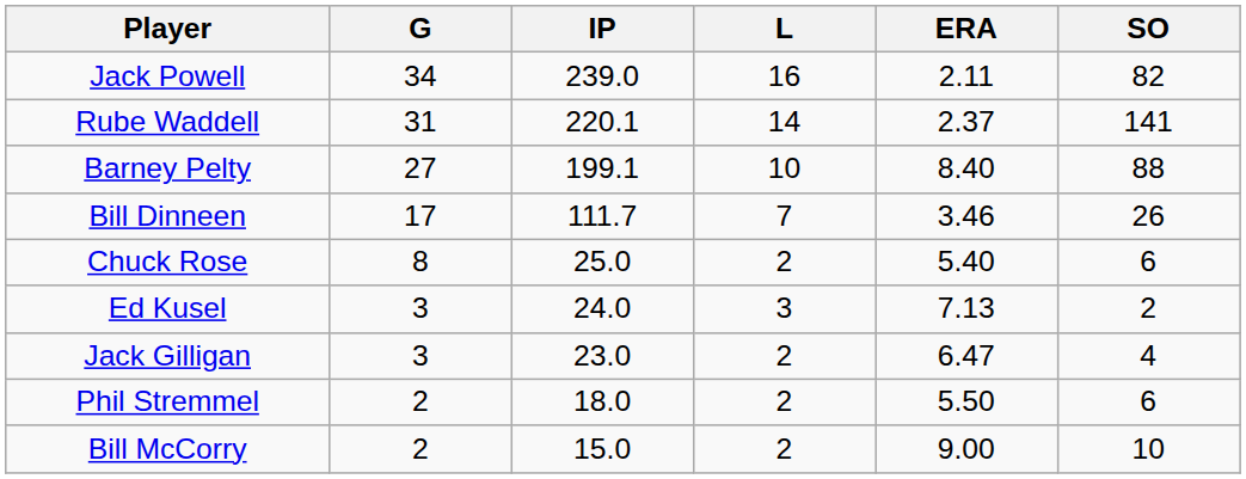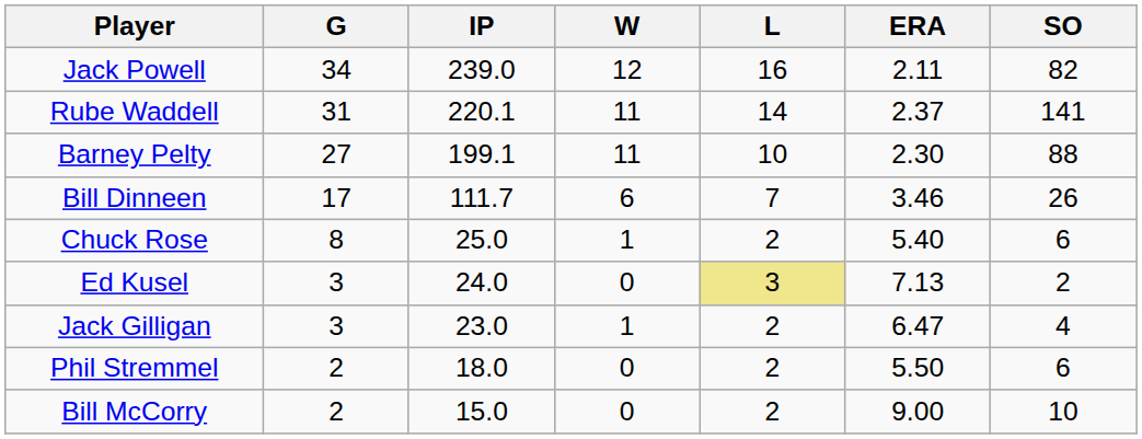+ column: W | 12 | 11 | 11 | 6 | 1 | 0 | 1 | 0 | 0
Barney Pelty | ERA: 8.40 -> 2.30
Ed Kusel | L: no background -> khaki background
